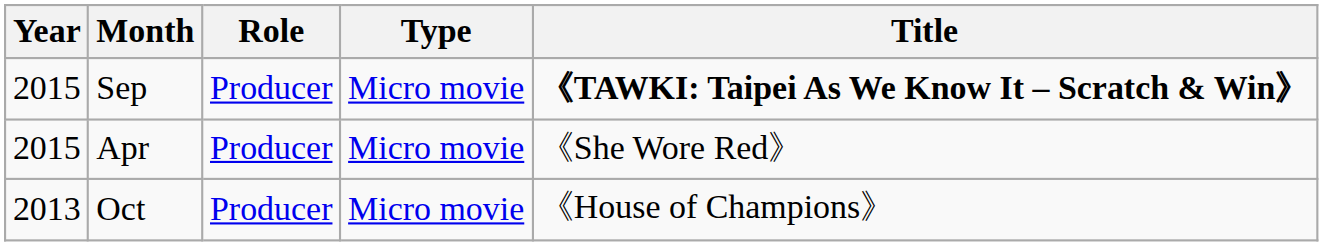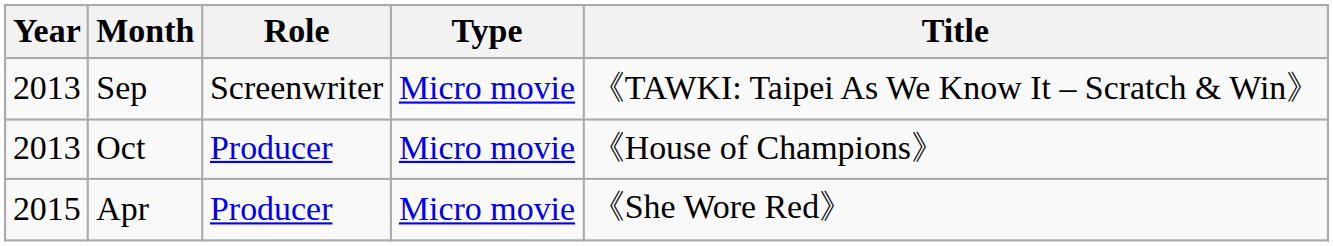Sep | Year: 2015 -> 2013
Sep | Role: Producer -> Screenwriter
Sep | Title: bold -> normal
rows swapped: Oct <-> Apr
